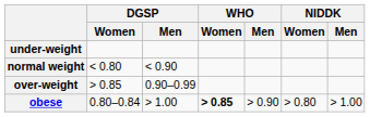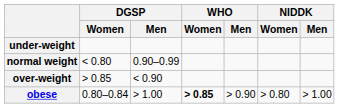normal weight | DGSP / Men: < 0.90 -> 0.90–0.99
over-weight | DGSP / Men: 0.90–0.99 -> < 0.90
